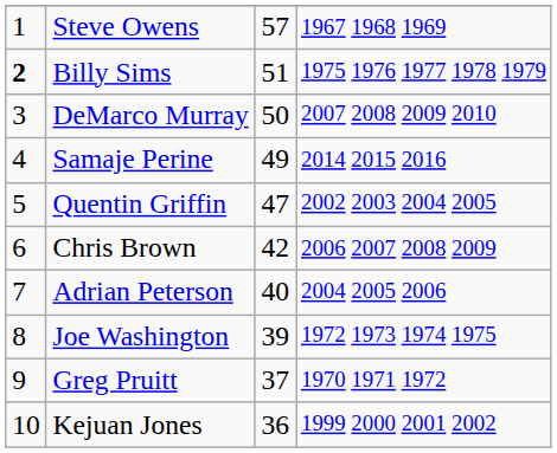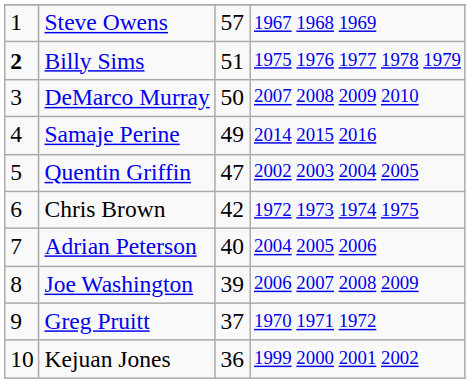Chris Brown | column 4: 2006 2007 2008 2009 -> 1972 1973 1974 1975
Joe Washington | column 4: 1972 1973 1974 1975 -> 2006 2007 2008 2009
